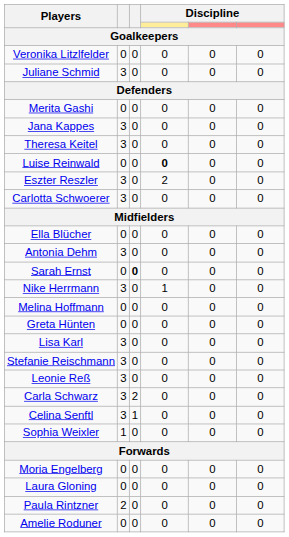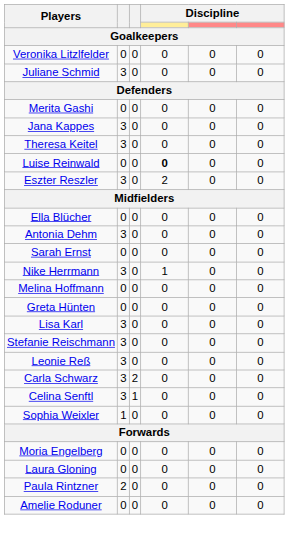- row: Carlotta Schwoerer | 3 | 0 | 0 | 0 | 0
Sarah Ernst | column 3: bold -> normal
